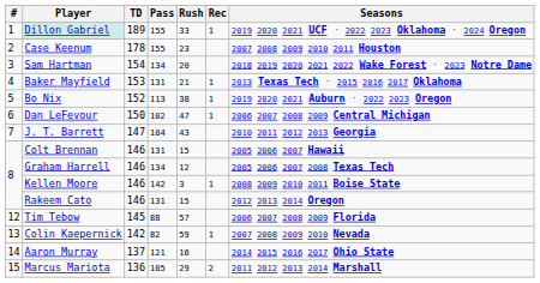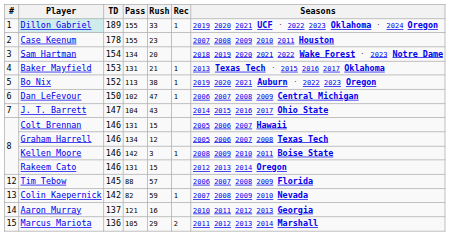J. T. Barrett | Seasons: 2010 2011 2012 2013 Georgia -> 2014 2015 2016 2017 Ohio State
Aaron Murray | Seasons: 2014 2015 2016 2017 Ohio State -> 2010 2011 2012 2013 Georgia
